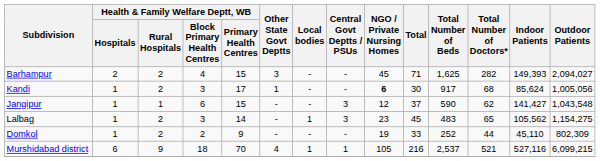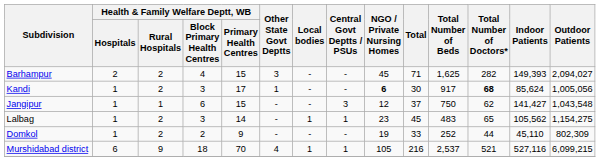Kandi | Total Number of Doctors*: normal -> bold
Jangipur | Total Number of Beds: 590 -> 750
Lalbag | Central Govt Deptts / PSUs: 3 -> 1
